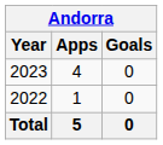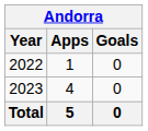rows swapped: 2022 <-> 2023
